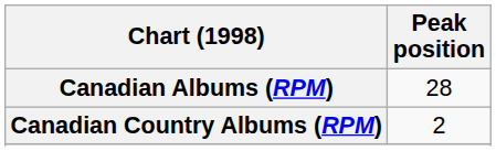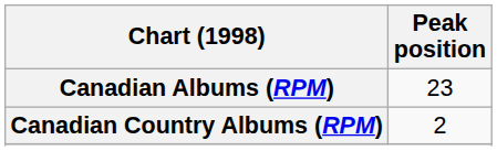Canadian Albums (RPM) | Peak position: 28 -> 23
